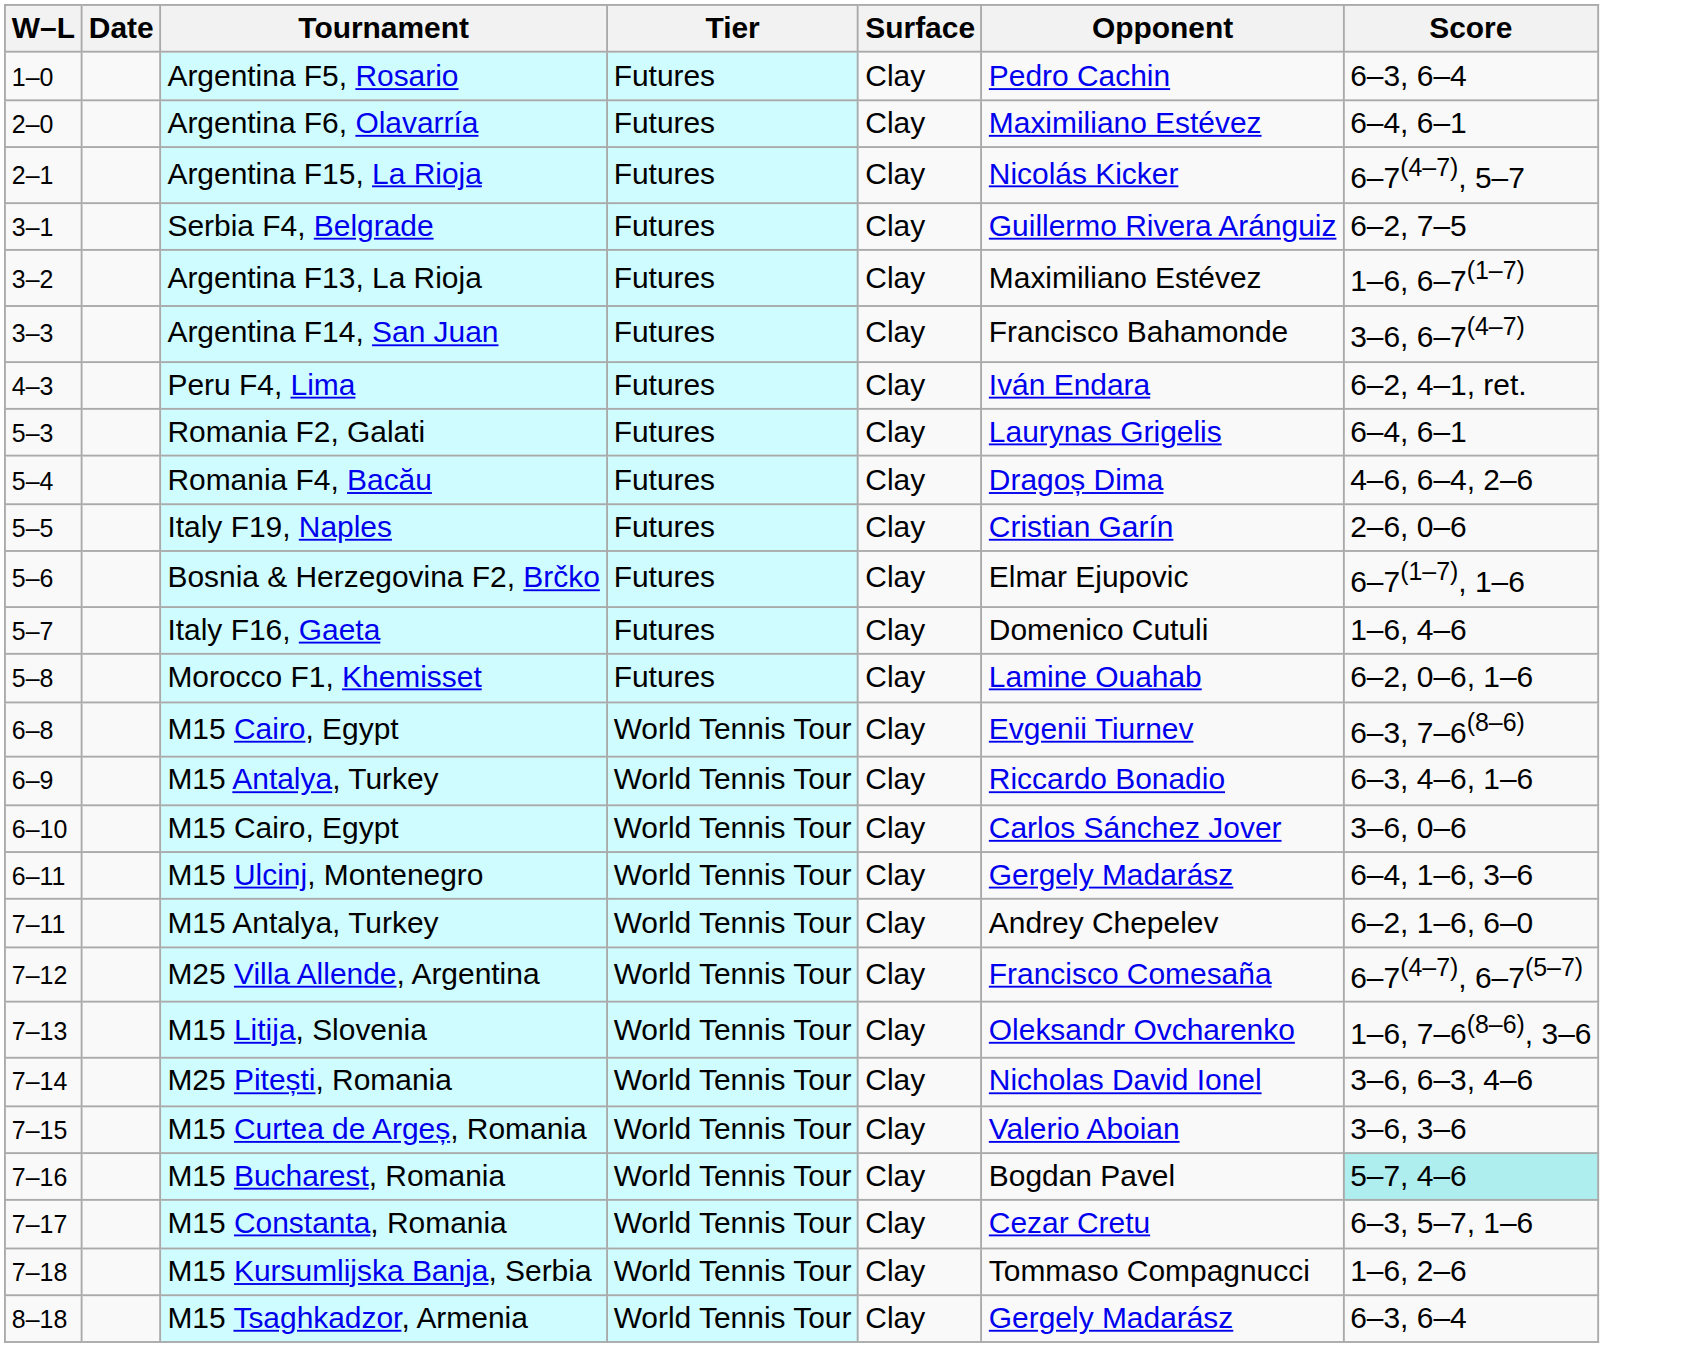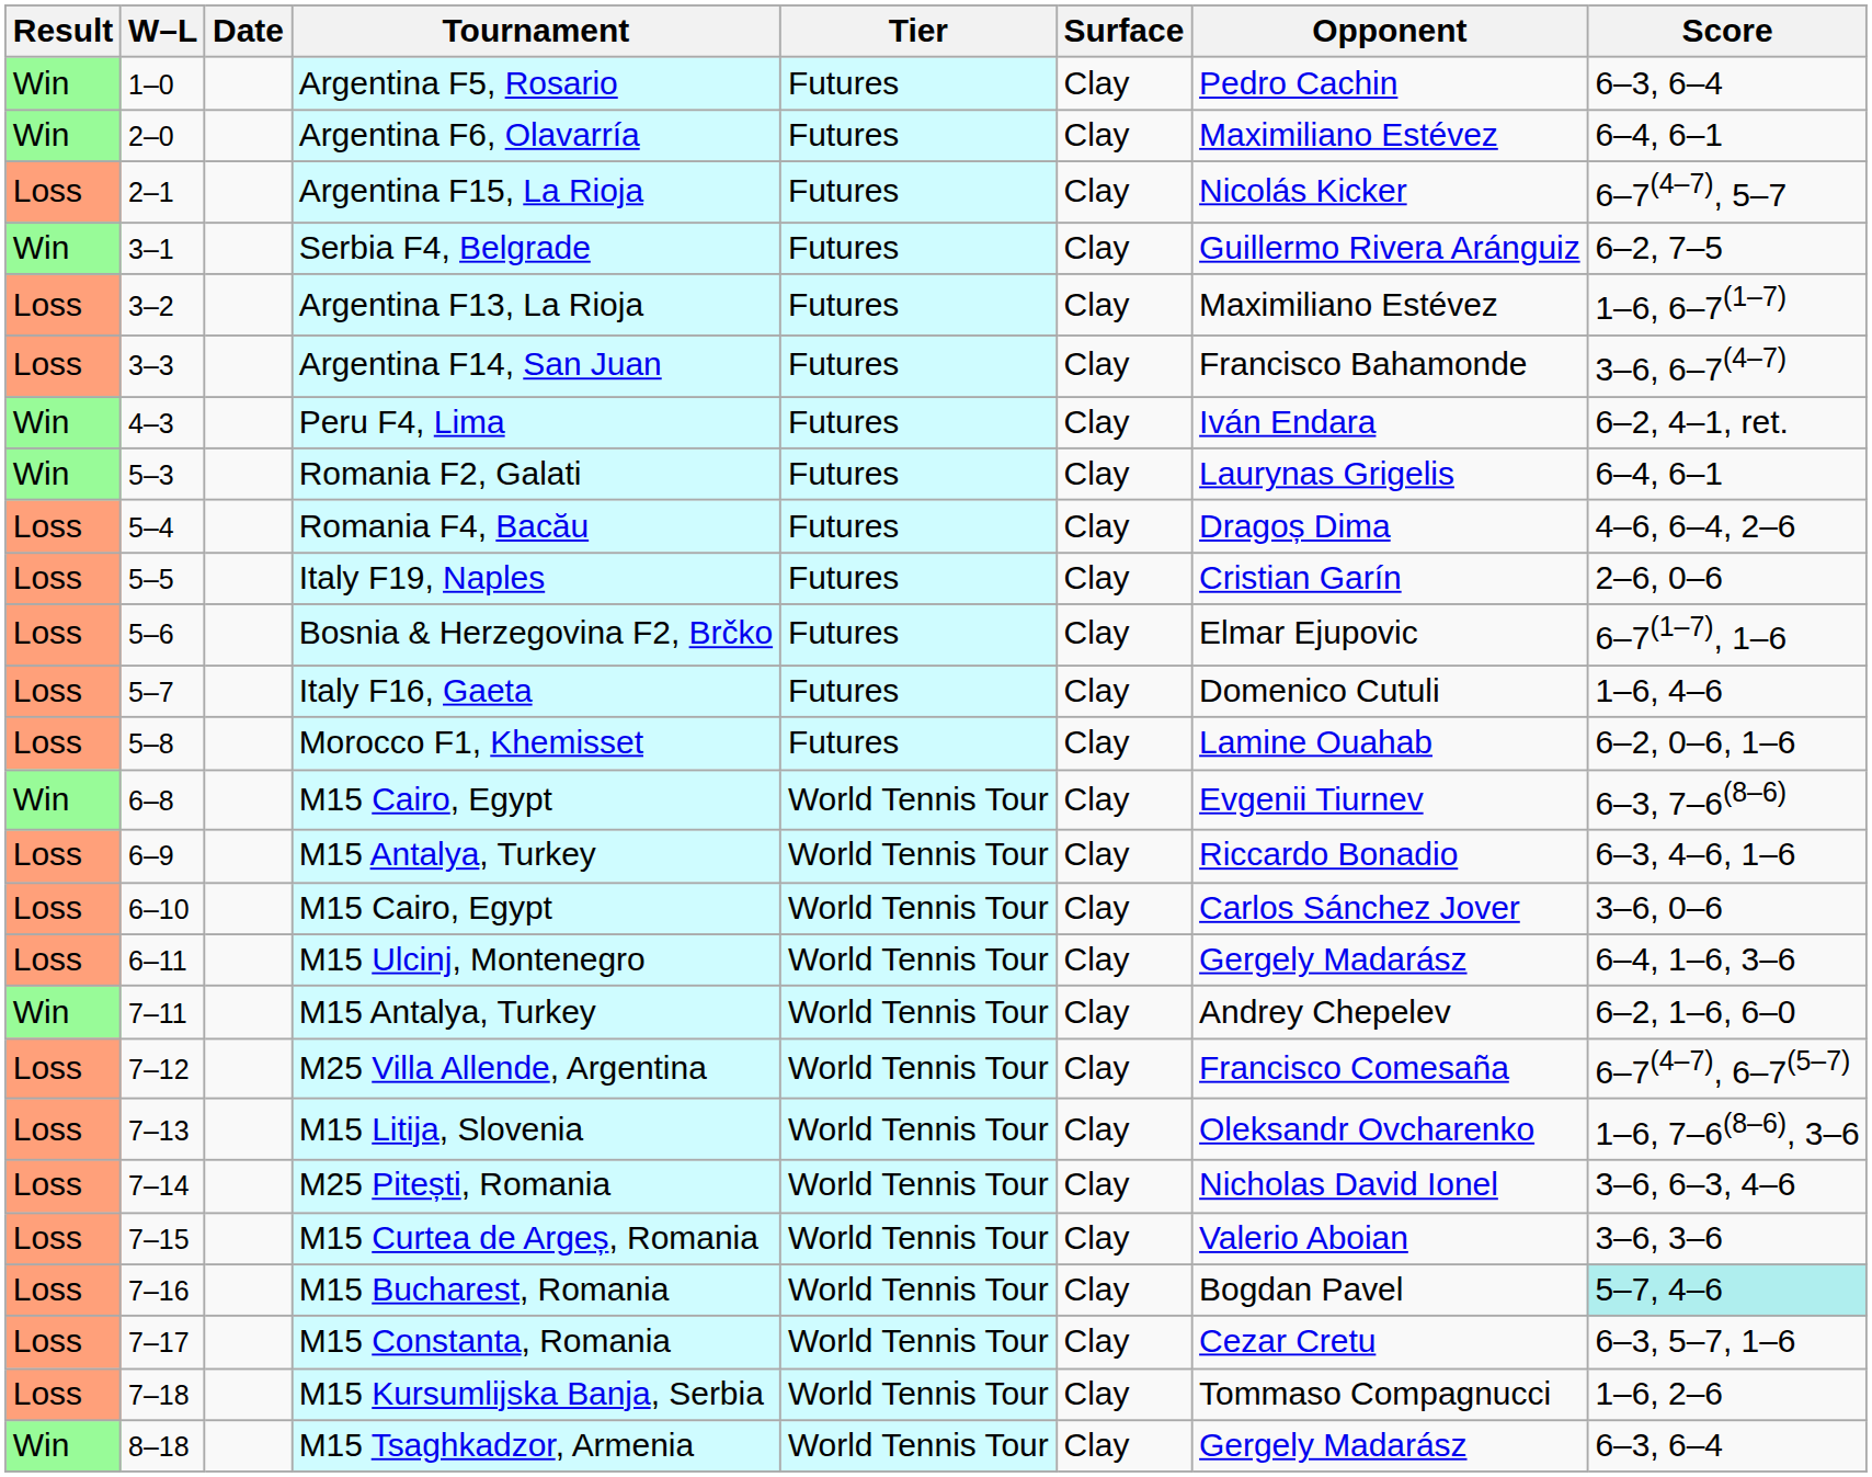+ column: Result | Win | Win | Loss | Win | Loss | Loss | Win | Win | Loss | Loss | Loss | Loss | Loss | Win | Loss | Loss | Loss | Win | Loss | Loss | Loss | Loss | Loss | Loss | Loss | Win
